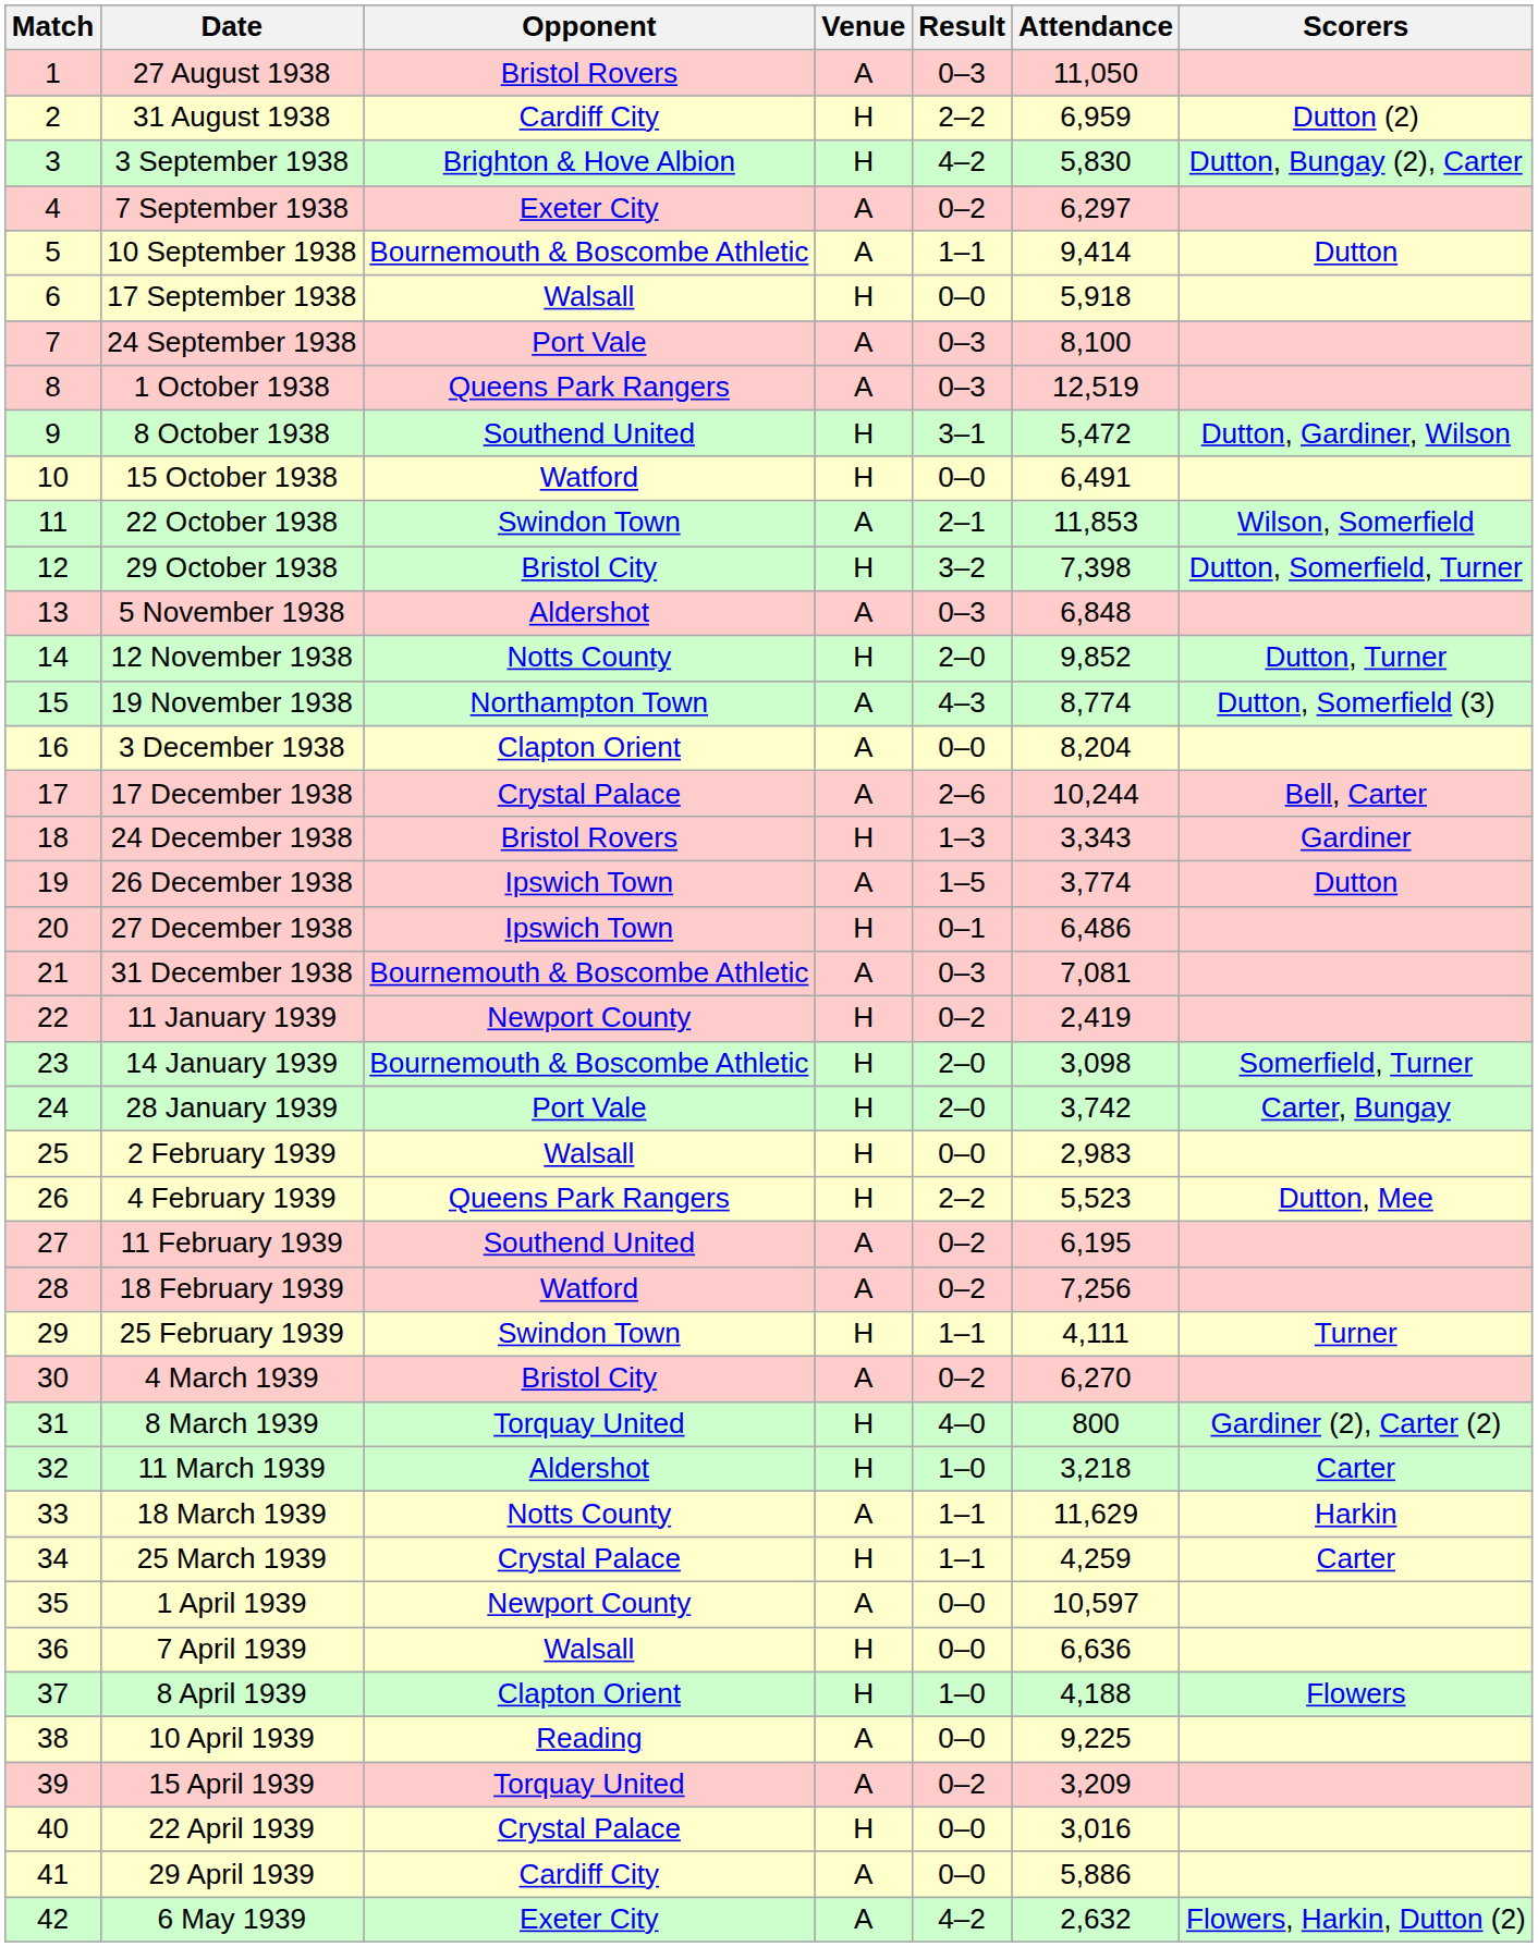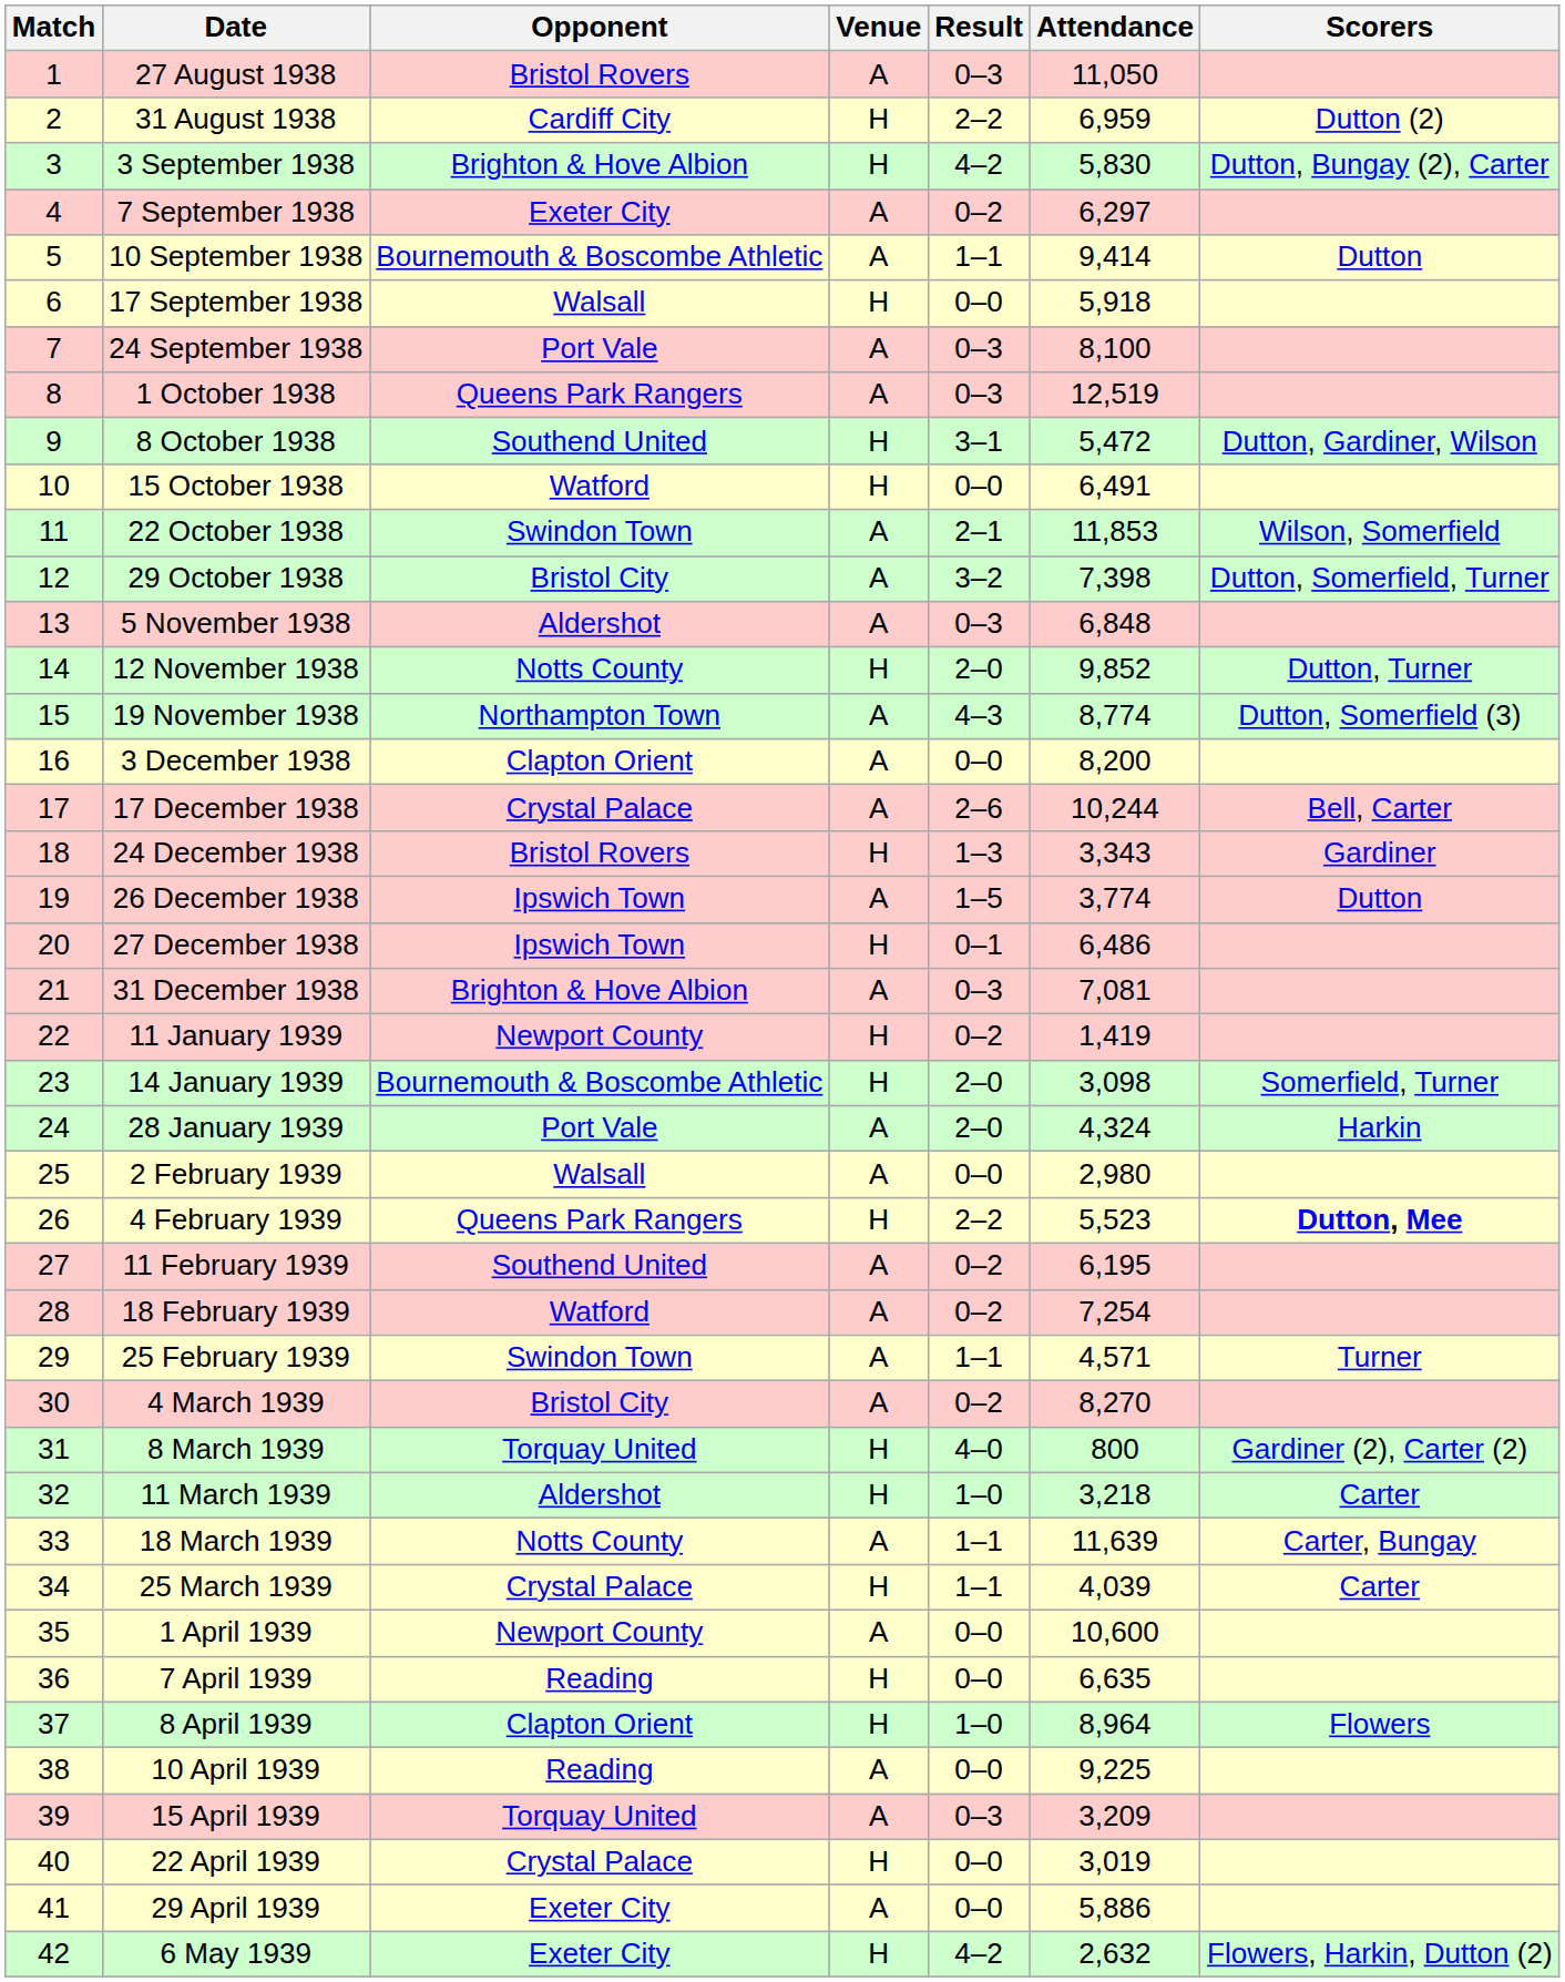29 October 1938 | Venue: H -> A
3 December 1938 | Attendance: 8,204 -> 8,200
31 December 1938 | Opponent: Bournemouth & Boscombe Athletic -> Brighton & Hove Albion
11 January 1939 | Attendance: 2,419 -> 1,419
28 January 1939 | Venue: H -> A
28 January 1939 | Attendance: 3,742 -> 4,324
28 January 1939 | Scorers: Carter, Bungay -> Harkin
2 February 1939 | Venue: H -> A
2 February 1939 | Attendance: 2,983 -> 2,980
4 February 1939 | Scorers: normal -> bold
18 February 1939 | Attendance: 7,256 -> 7,254
25 February 1939 | Venue: H -> A
25 February 1939 | Attendance: 4,111 -> 4,571
4 March 1939 | Attendance: 6,270 -> 8,270
18 March 1939 | Attendance: 11,629 -> 11,639
18 March 1939 | Scorers: Harkin -> Carter, Bungay
25 March 1939 | Attendance: 4,259 -> 4,039
1 April 1939 | Attendance: 10,597 -> 10,600
7 April 1939 | Opponent: Walsall -> Reading
7 April 1939 | Attendance: 6,636 -> 6,635
8 April 1939 | Attendance: 4,188 -> 8,964
15 April 1939 | Result: 0–2 -> 0–3
22 April 1939 | Attendance: 3,016 -> 3,019
29 April 1939 | Opponent: Cardiff City -> Exeter City
6 May 1939 | Venue: A -> H
